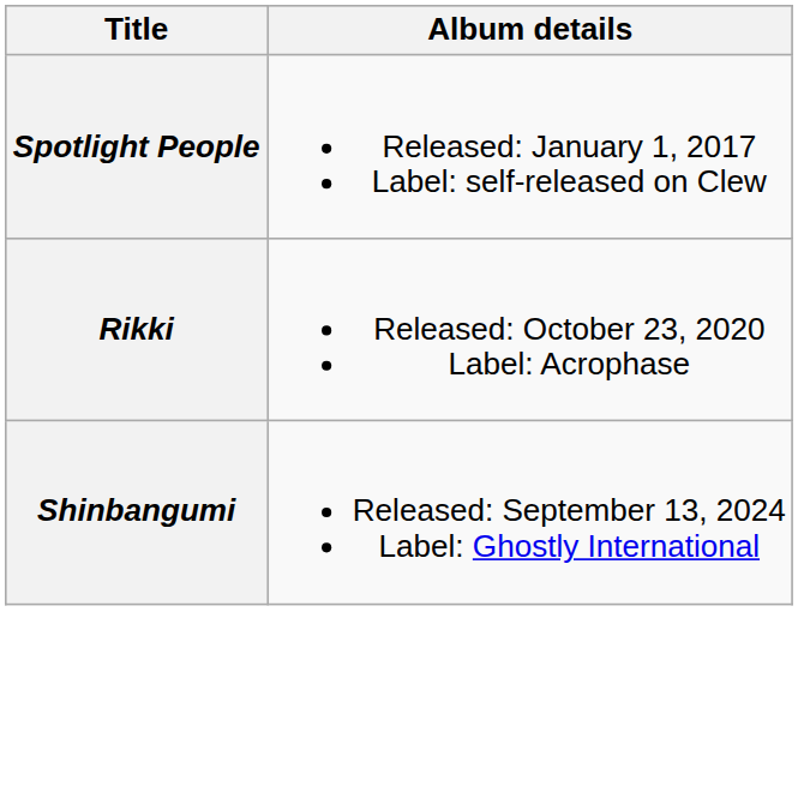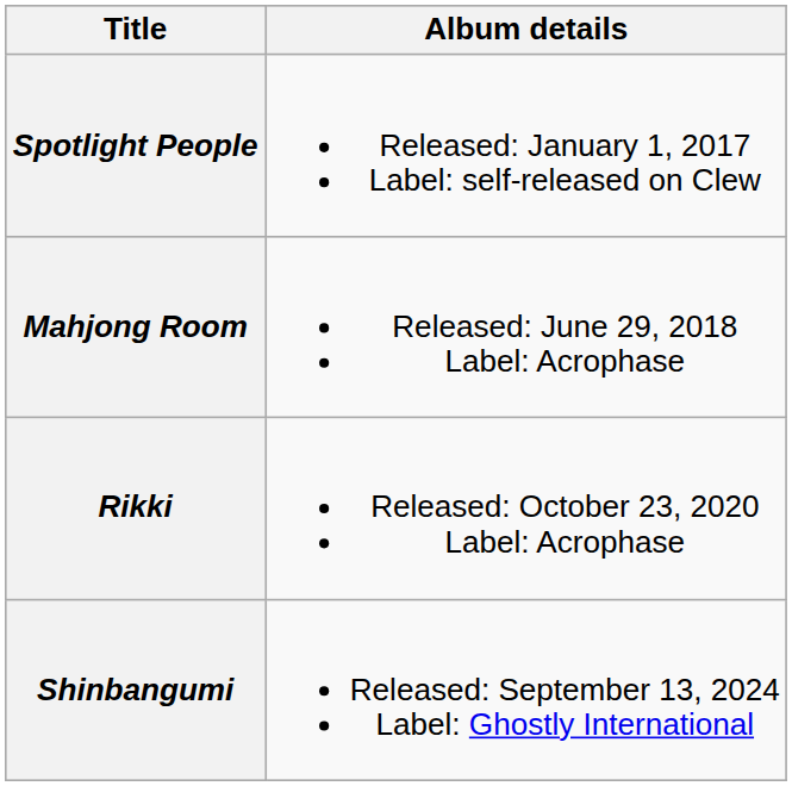+ row: Mahjong Room | Released: June 29, 2018 Label: Acrophase
